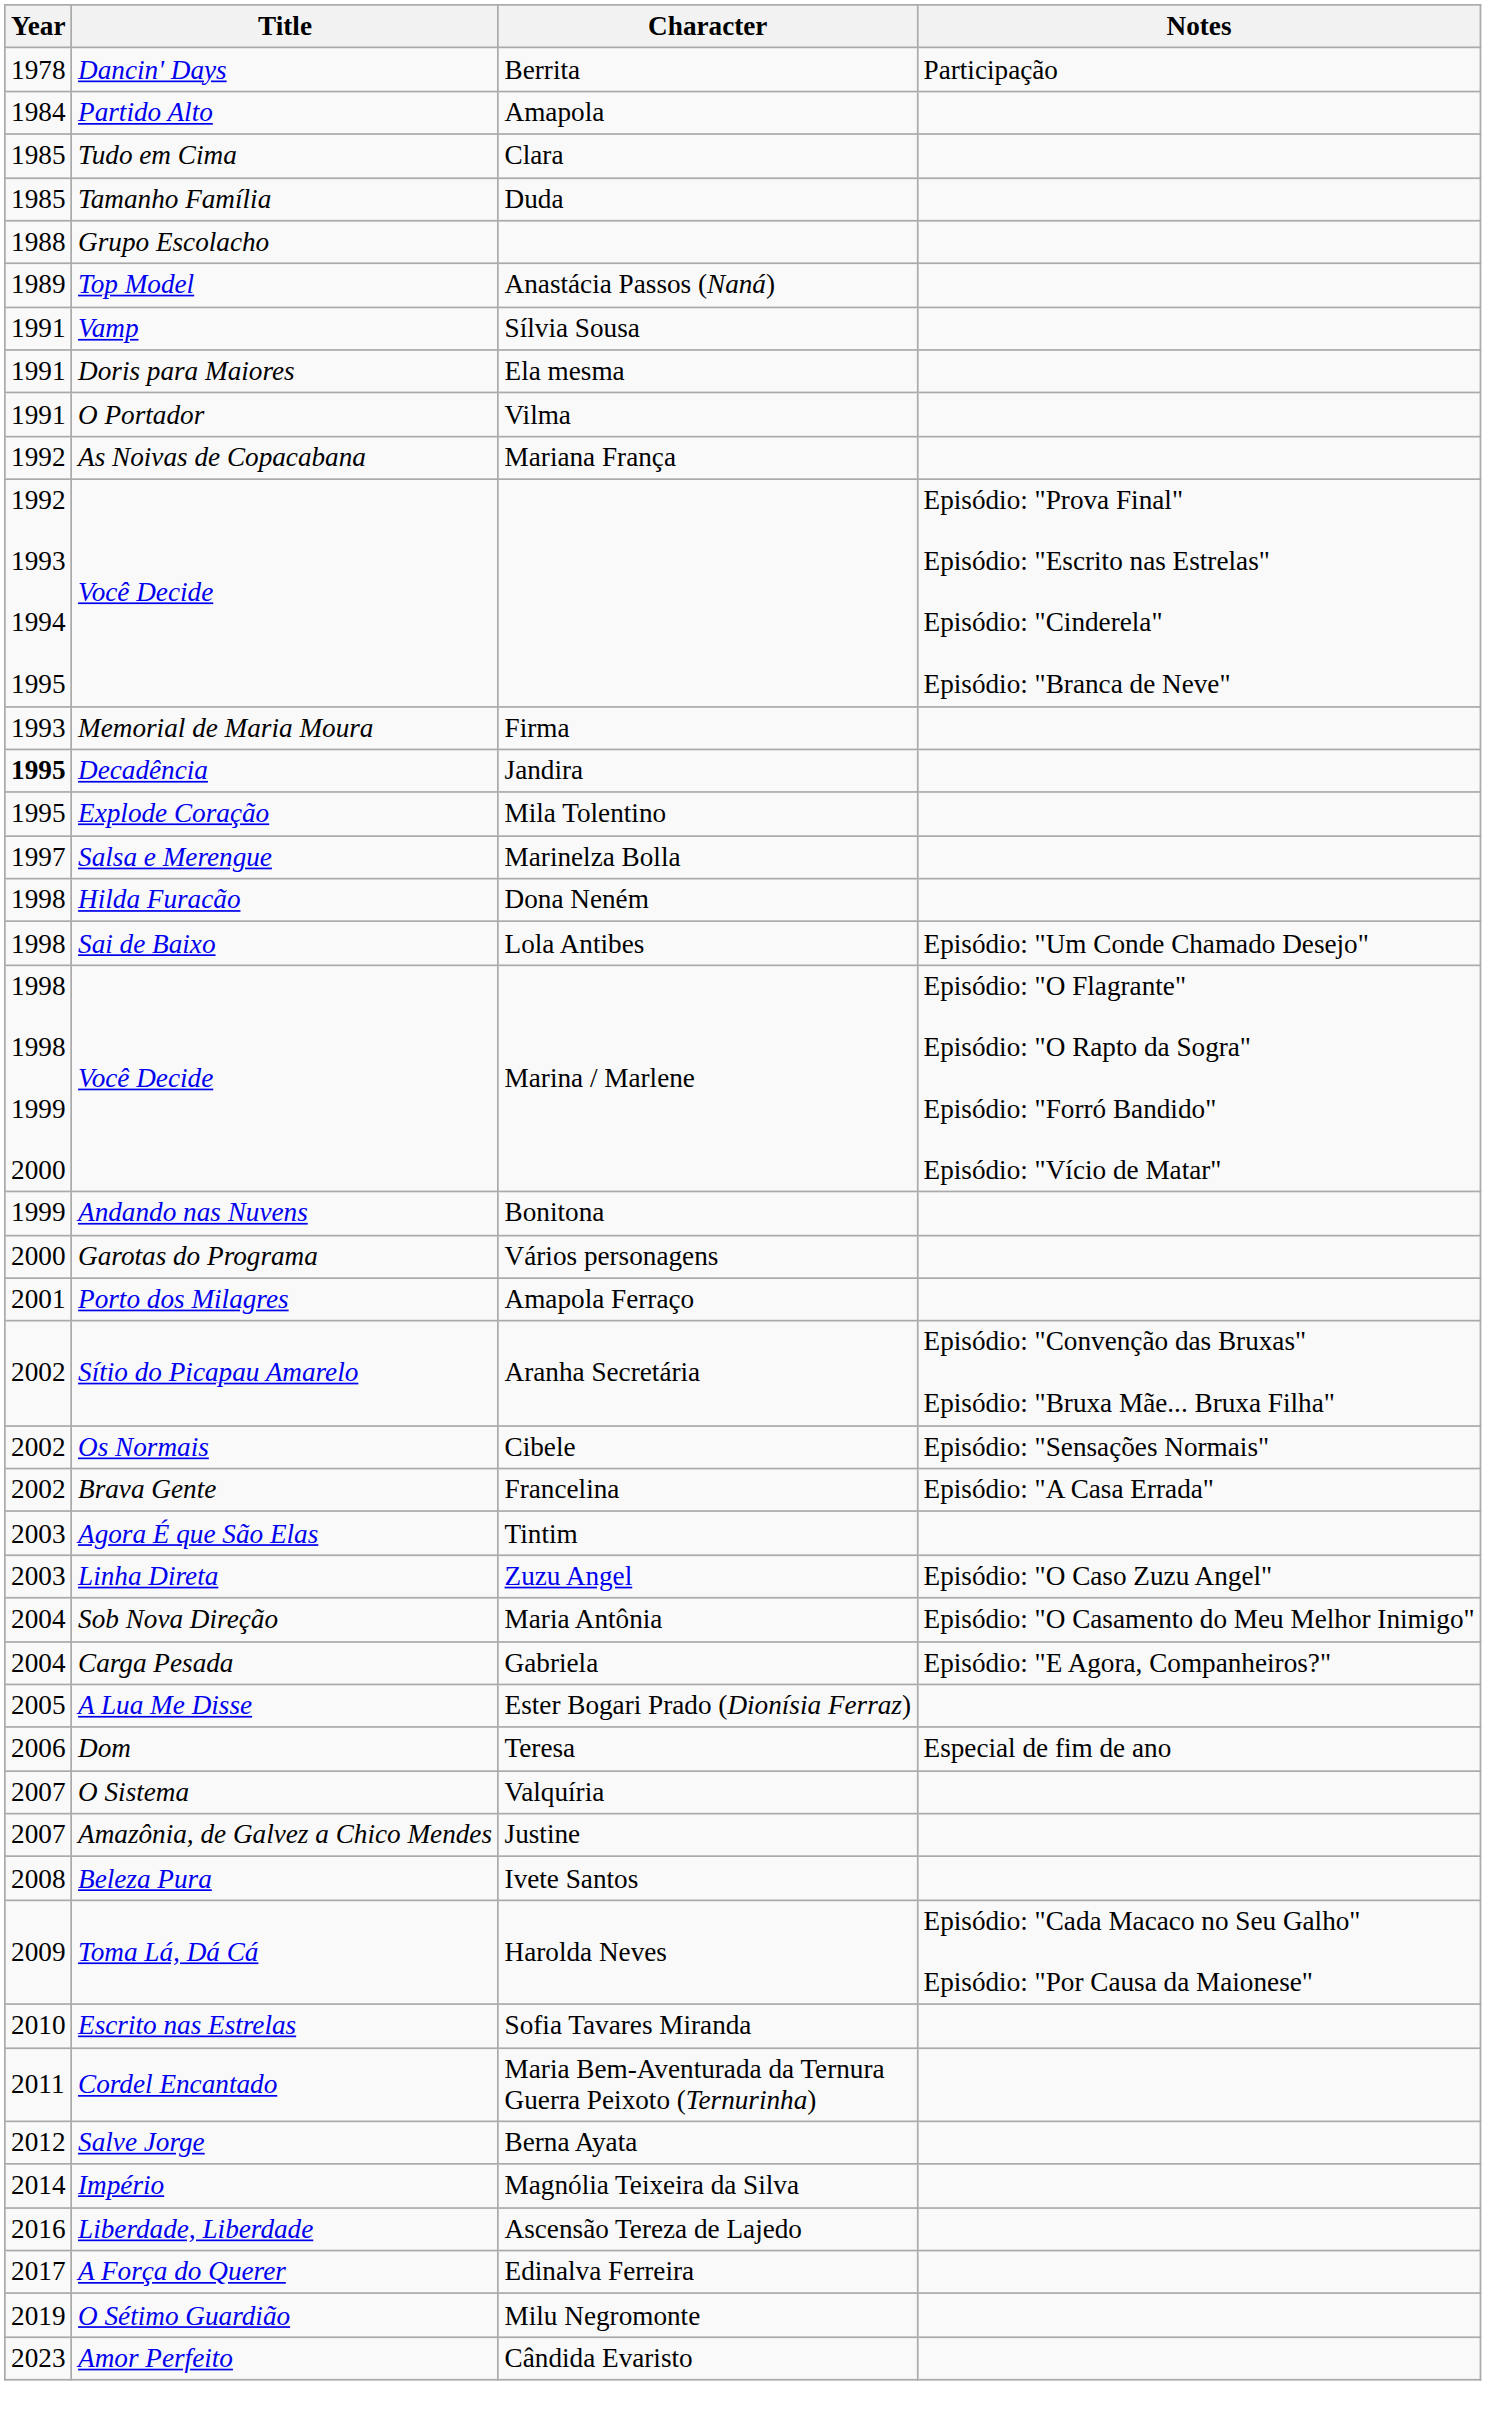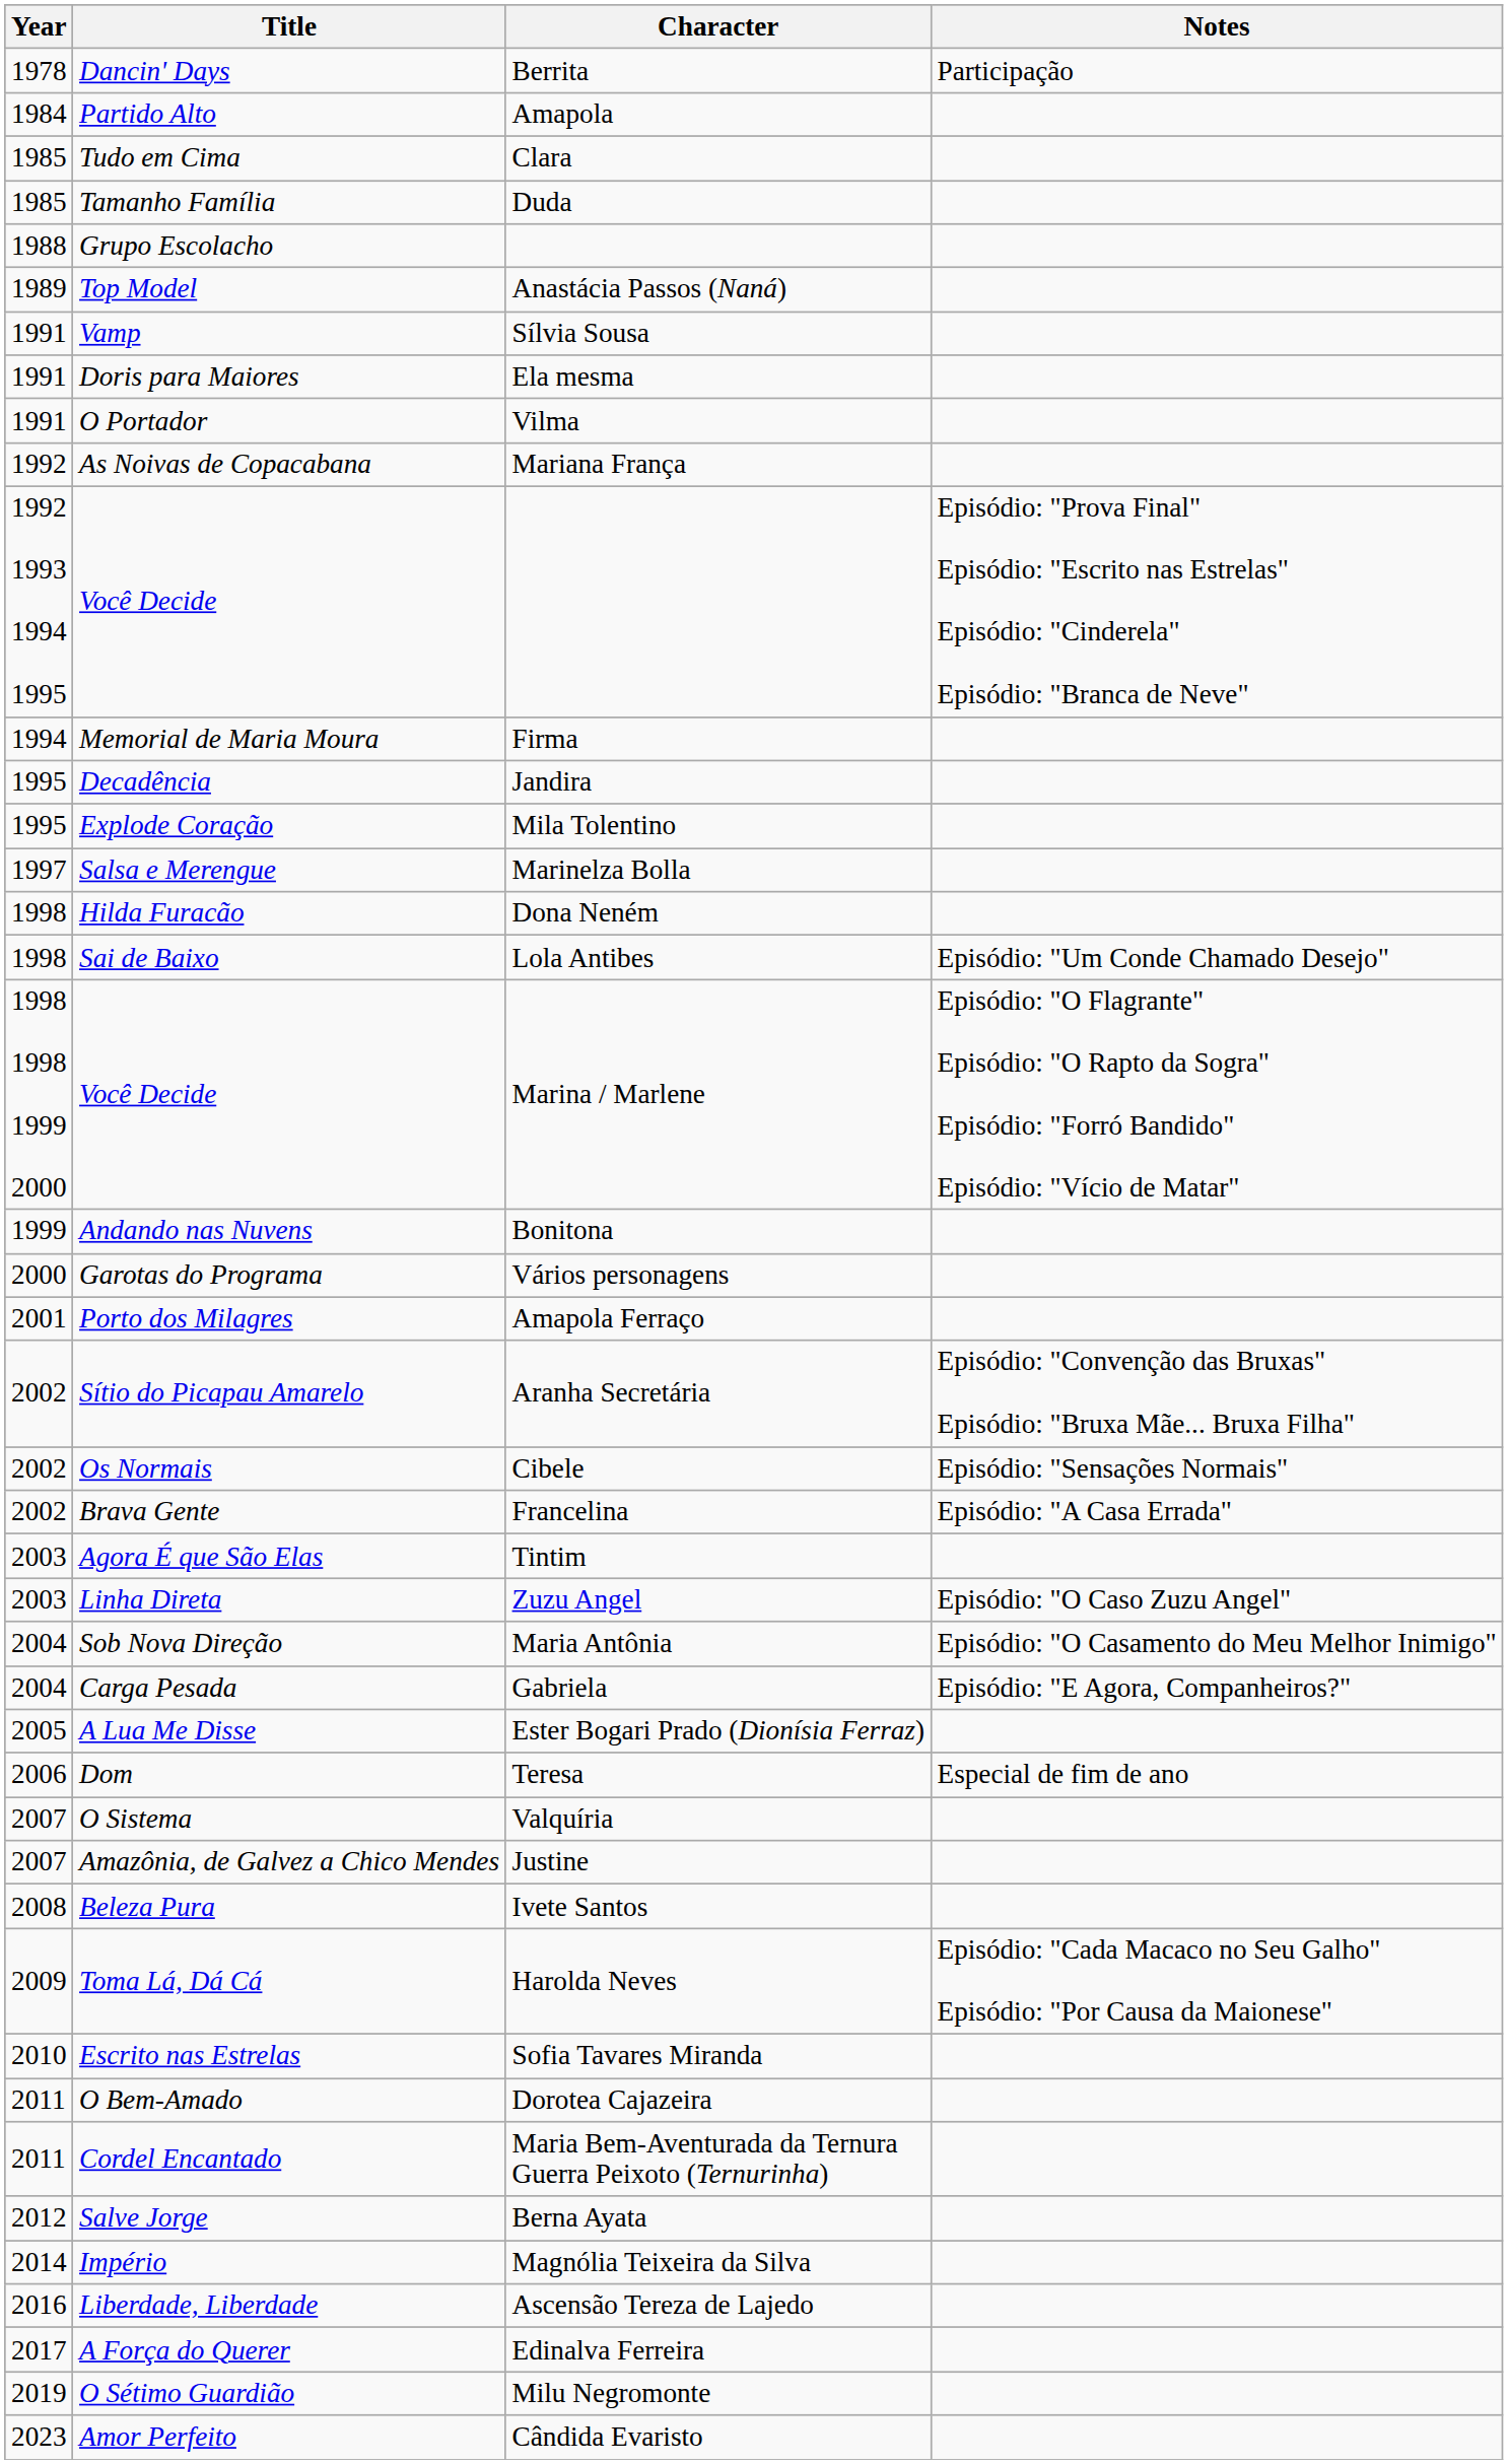Memorial de Maria Moura | Year: 1993 -> 1994
Decadência | Year: bold -> normal
+ row: 2011 | O Bem-Amado | Dorotea Cajazeira
